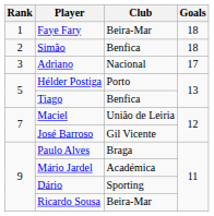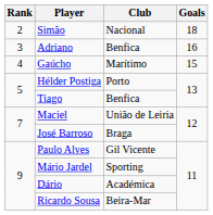- row: 1 | Faye Fary | Beira-Mar | 18
Simão | Club: Benfica -> Nacional
Adriano | Club: Nacional -> Benfica
Adriano | Goals: 17 -> 16
+ row: 4 | Gaúcho | Marítimo | 15
José Barroso | Club: Gil Vicente -> Braga
Paulo Alves | Club: Braga -> Gil Vicente
Mário Jardel | Club: Académica -> Sporting
Dário | Club: Sporting -> Académica
